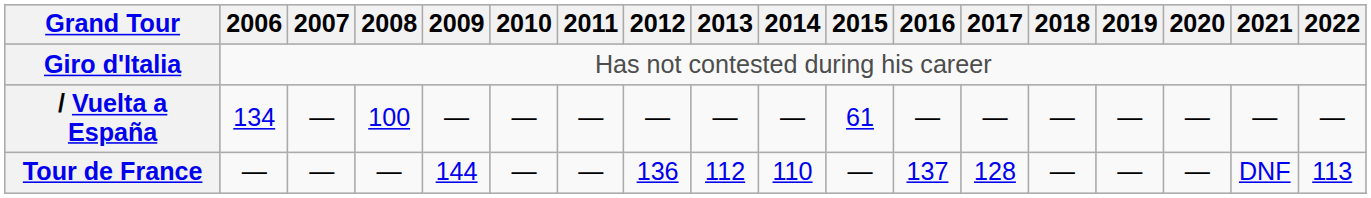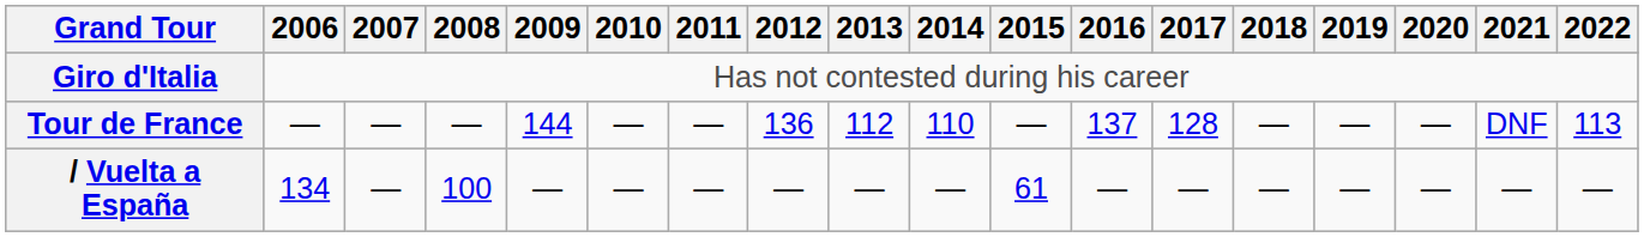rows swapped: Tour de France <-> / Vuelta a España
